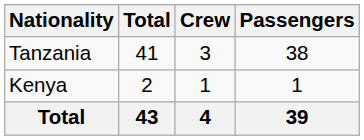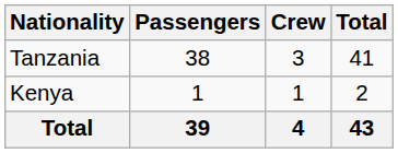columns swapped: Passengers <-> Total
